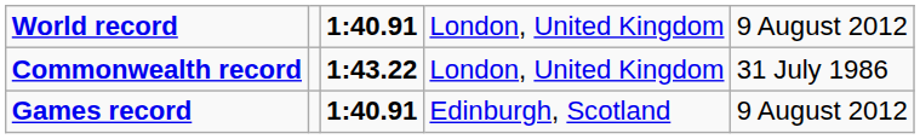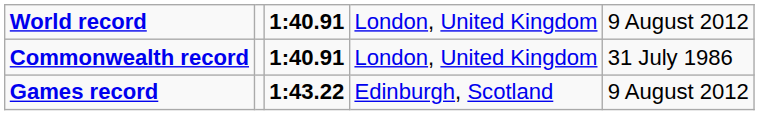Commonwealth record | column 3: 1:43.22 -> 1:40.91
Games record | column 3: 1:40.91 -> 1:43.22
